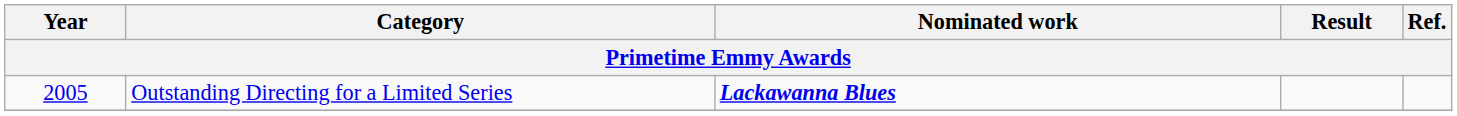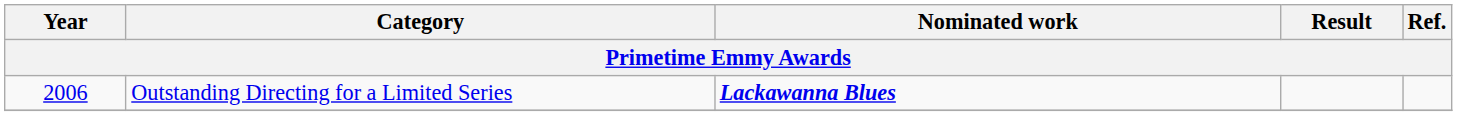Outstanding Directing for a Limited Series | Year: 2005 -> 2006
